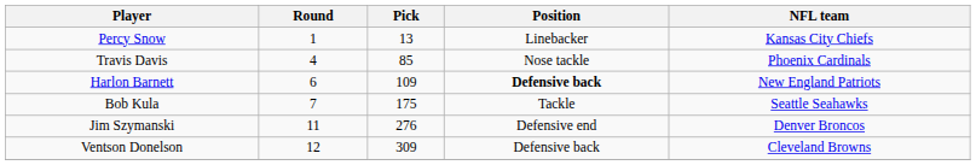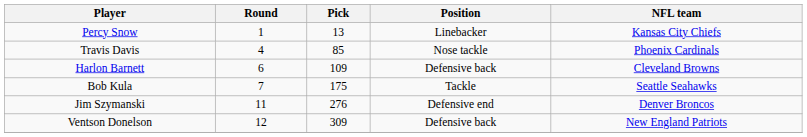Harlon Barnett | Position: bold -> normal
Harlon Barnett | NFL team: New England Patriots -> Cleveland Browns
Ventson Donelson | NFL team: Cleveland Browns -> New England Patriots
